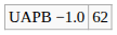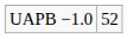UAPB −1.0 | column 2: 62 -> 52
